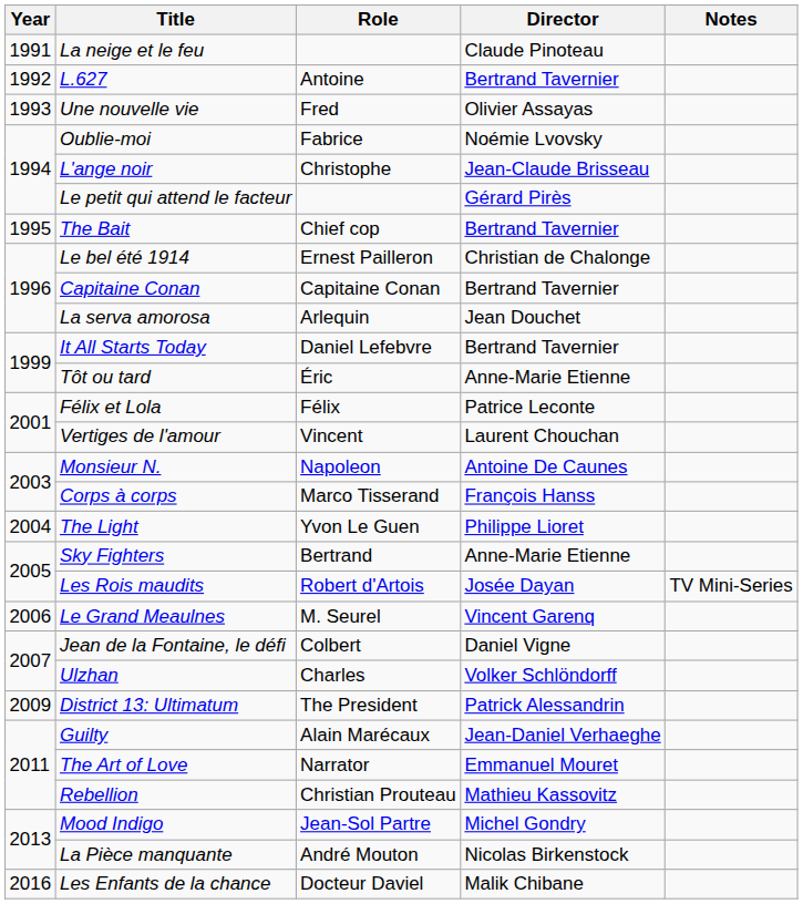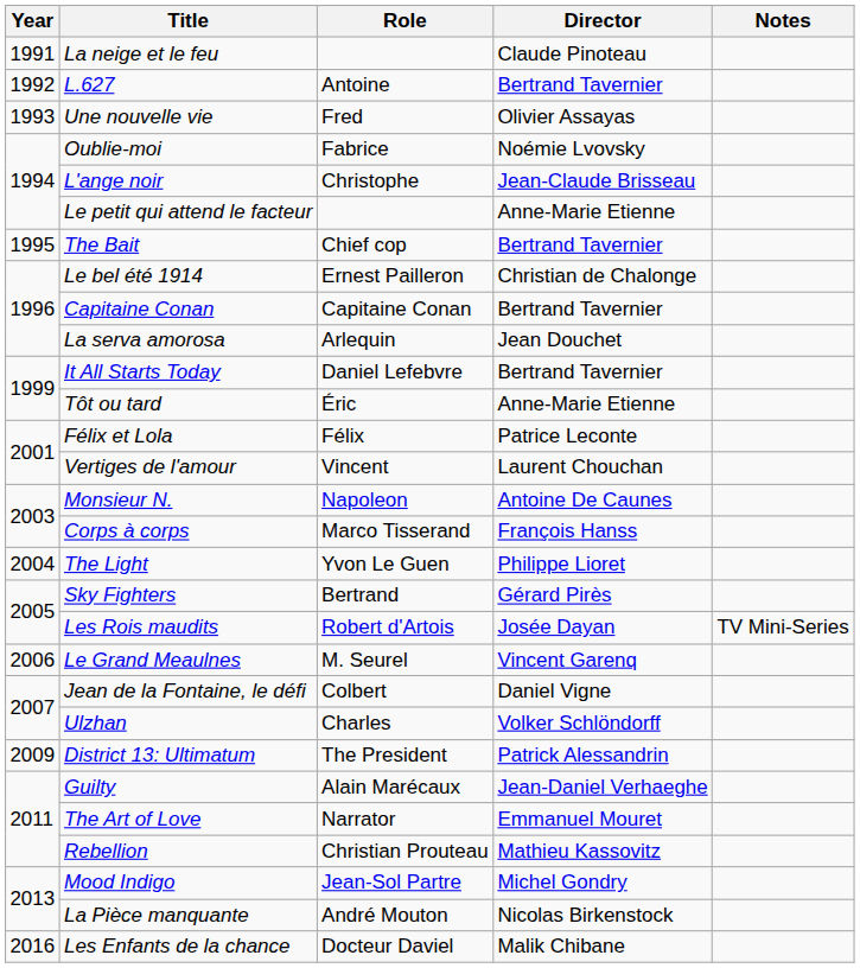Le petit qui attend le facteur | Director: Gérard Pirès -> Anne-Marie Etienne
Sky Fighters | Director: Anne-Marie Etienne -> Gérard Pirès
